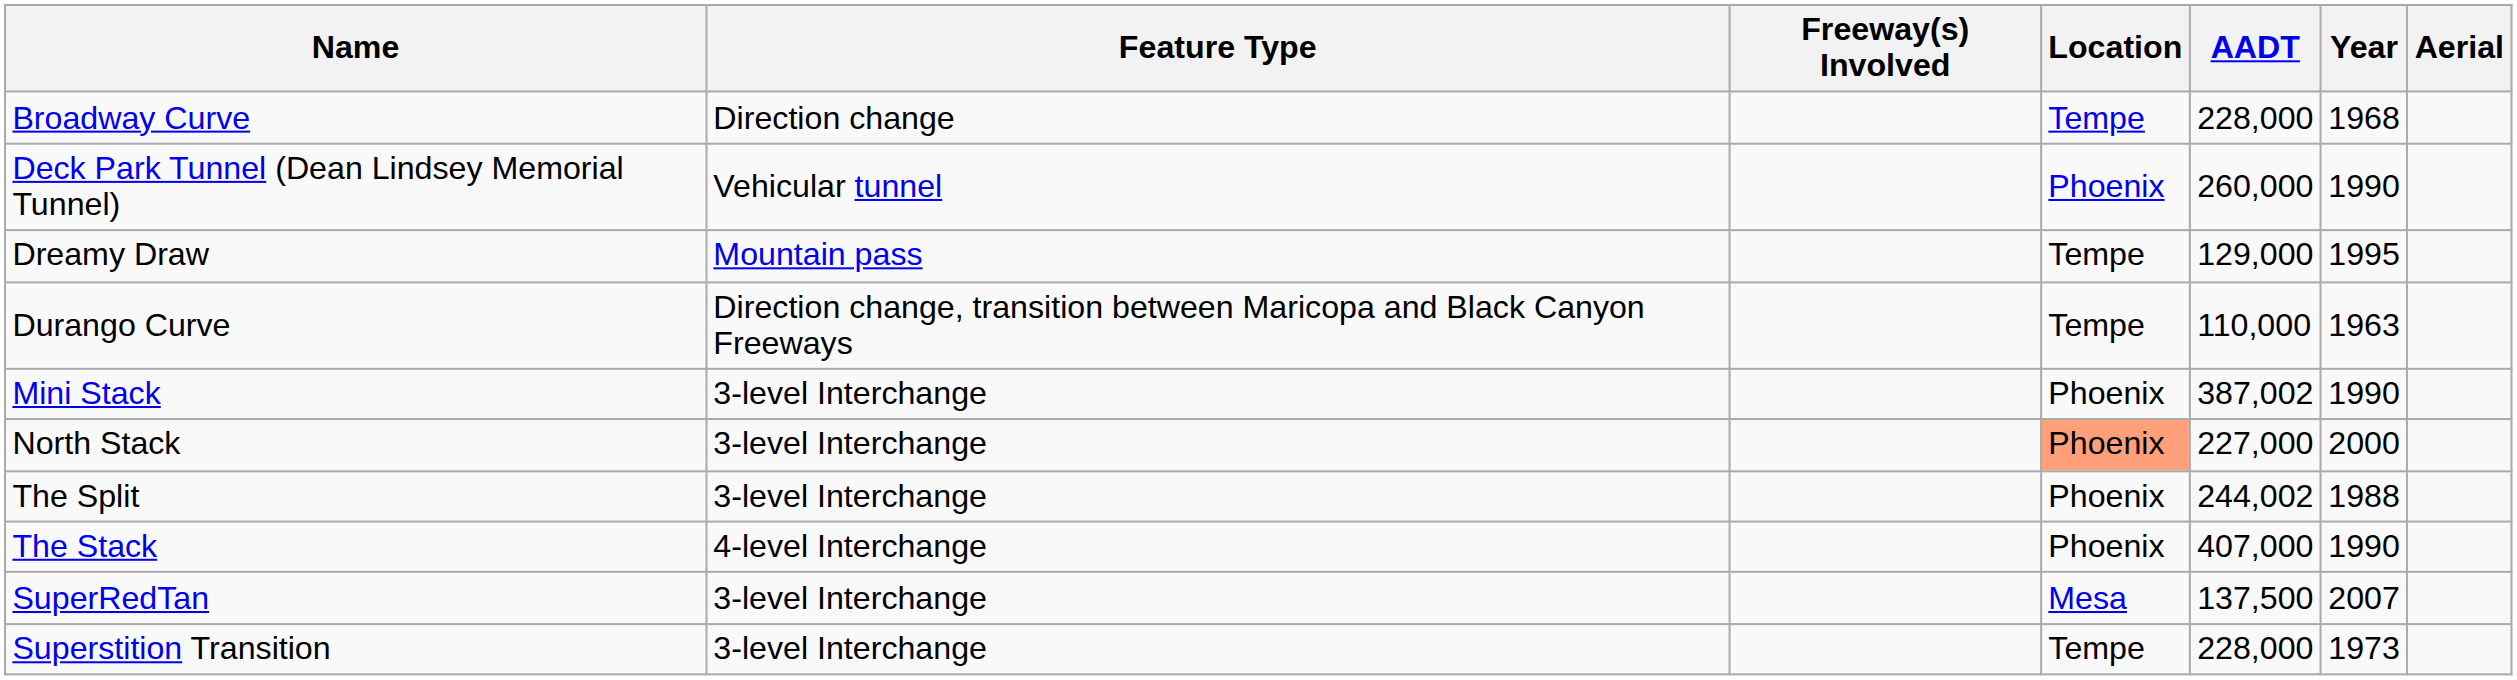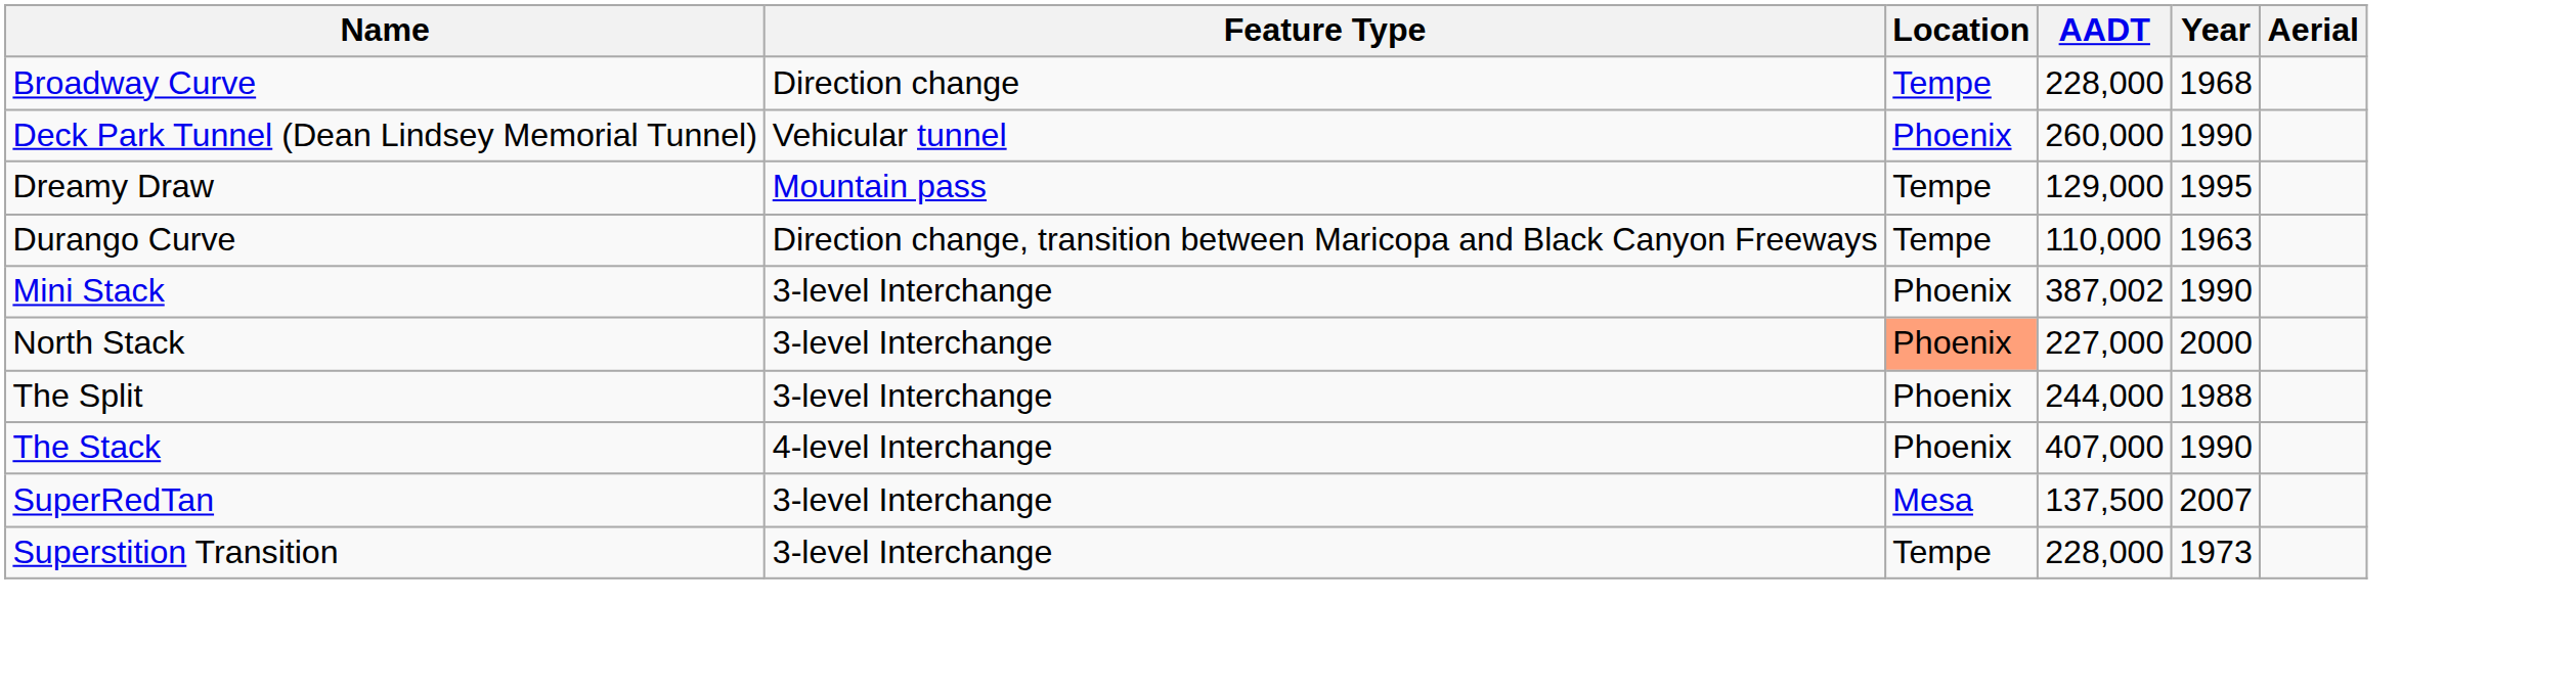- column: Freeway(s) Involved
The Split | AADT: 244,002 -> 244,000
